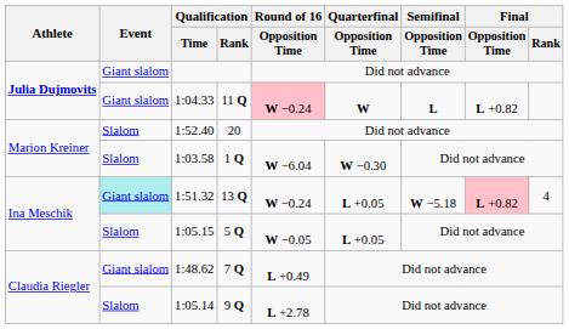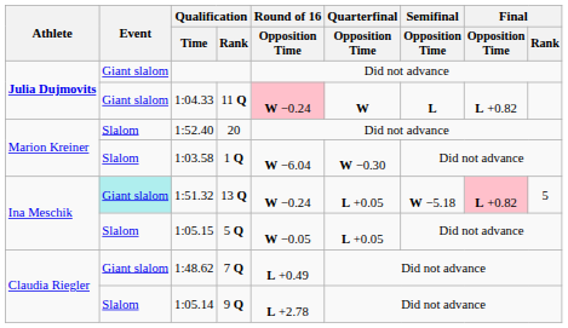1:51.32 | Final / Rank: 4 -> 5
